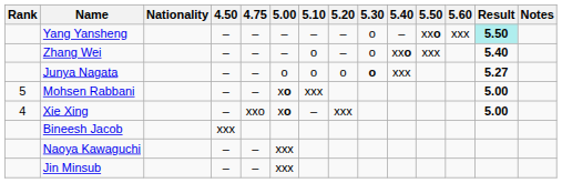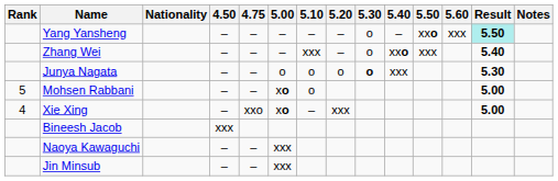Zhang Wei | 5.10: o -> xxx
Junya Nagata | Result: 5.27 -> 5.30
Mohsen Rabbani | 5.10: xxx -> o
